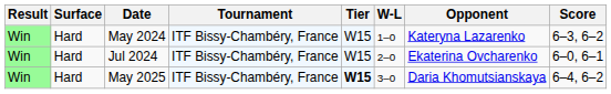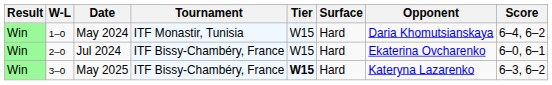columns swapped: W-L <-> Surface
May 2024 | Tournament: ITF Bissy-Chambéry, France -> ITF Monastir, Tunisia
May 2024 | Opponent: Kateryna Lazarenko -> Daria Khomutsianskaya
May 2024 | Score: 6–3, 6–2 -> 6–4, 6–2
May 2025 | Opponent: Daria Khomutsianskaya -> Kateryna Lazarenko
May 2025 | Score: 6–4, 6–2 -> 6–3, 6–2
